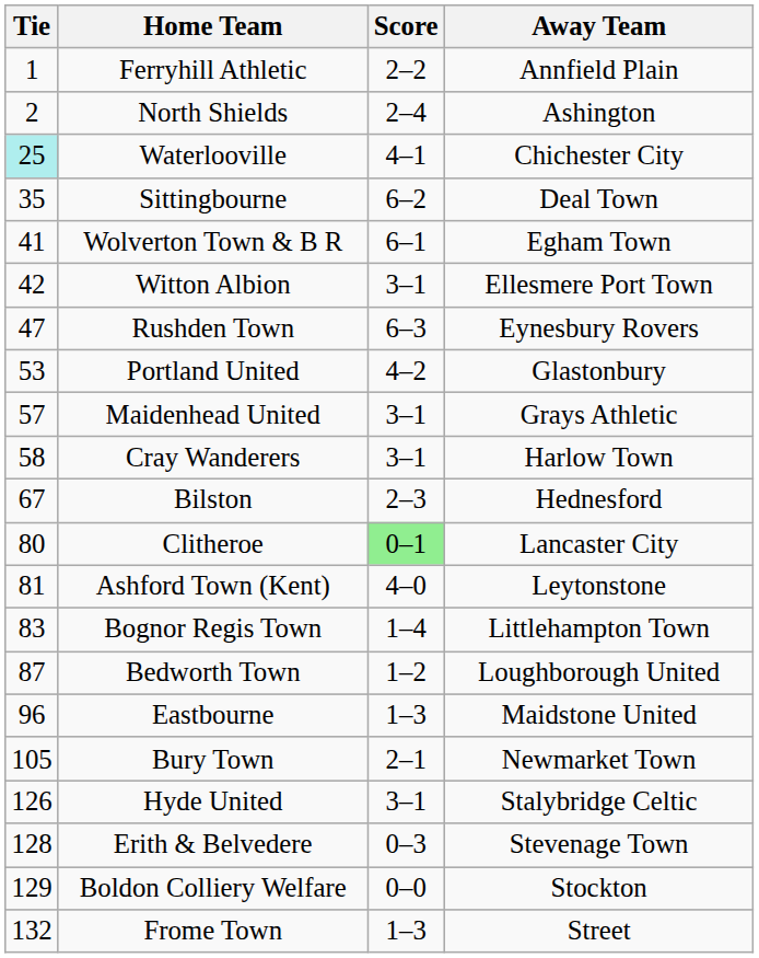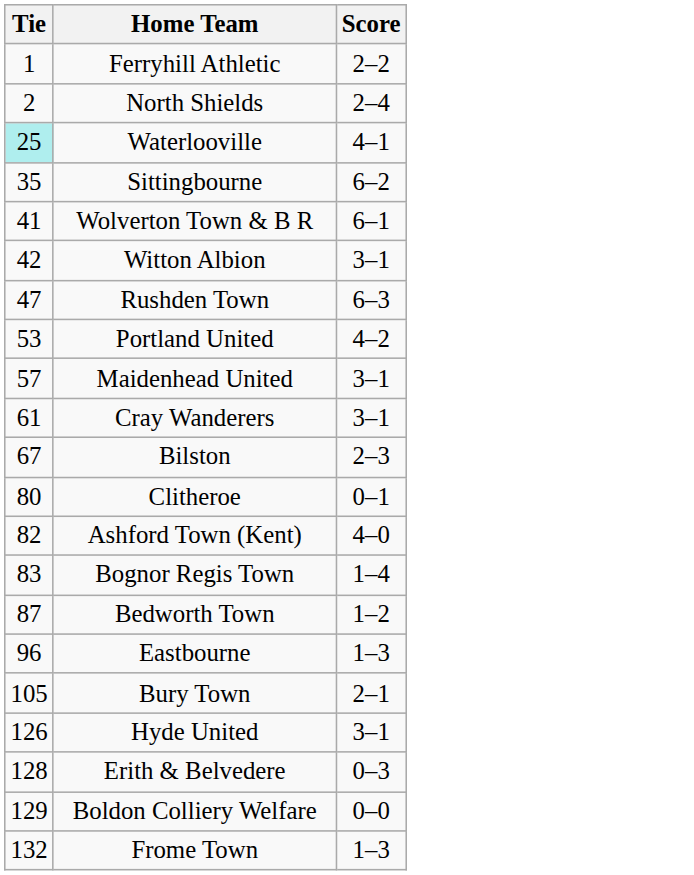- column: Away Team | Annfield Plain | Ashington | Chichester City | Deal Town | Egham Town | Ellesmere Port Town | Eynesbury Rovers | Glastonbury | Grays Athletic | Harlow Town | Hednesford | Lancaster City | Leytonstone | Littlehampton Town | Loughborough United | Maidstone United | Newmarket Town | Stalybridge Celtic | Stevenage Town | Stockton | Street
Cray Wanderers | Tie: 58 -> 61
Clitheroe | Score: lightgreen background -> no background
Ashford Town (Kent) | Tie: 81 -> 82
